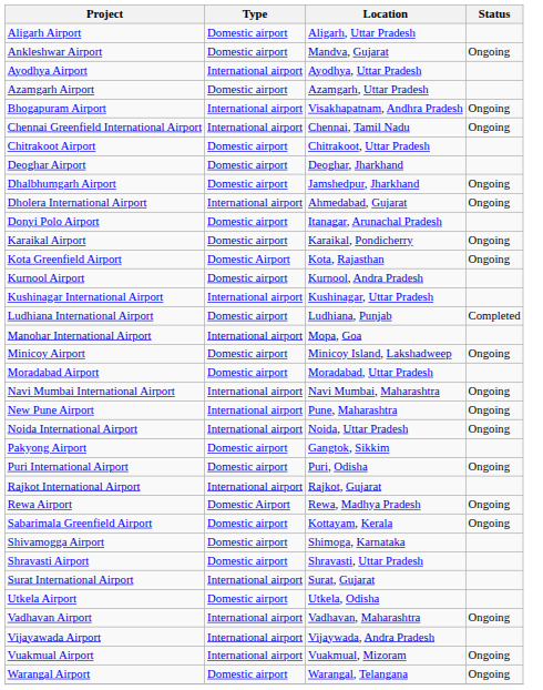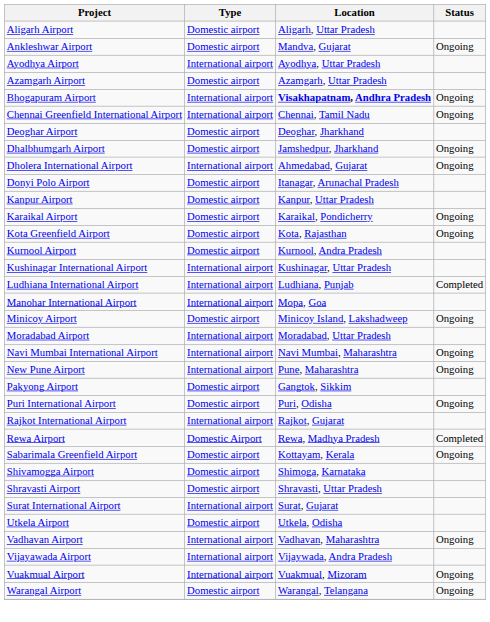Bhogapuram Airport | Location: normal -> bold
- row: Chitrakoot Airport | Domestic airport | Chitrakoot, Uttar Pradesh
+ row: Kanpur Airport | Domestic airport | Kanpur, Uttar Pradesh
Kota Greenfield Airport | Type: Domestic Airport -> Domestic airport
Ludhiana International Airport | Type: Domestic airport -> International airport
Moradabad Airport | Type: Domestic airport -> International airport
- row: Noida International Airport | International airport | Noida, Uttar Pradesh | Ongoing
Rewa Airport | Status: Ongoing -> Completed
